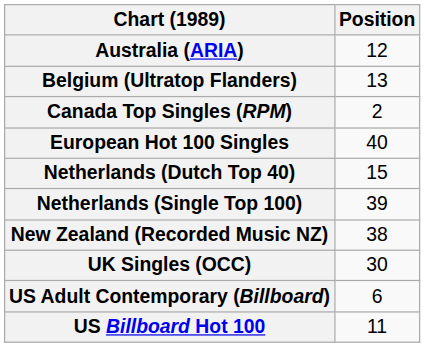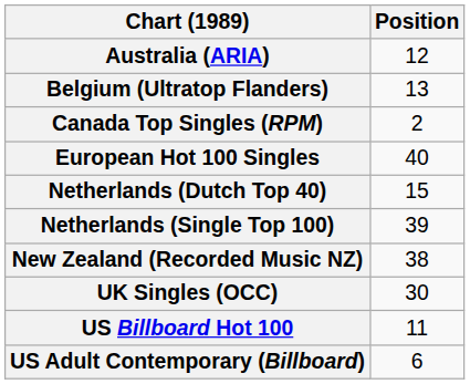rows swapped: US Billboard Hot 100 <-> US Adult Contemporary (Billboard)
